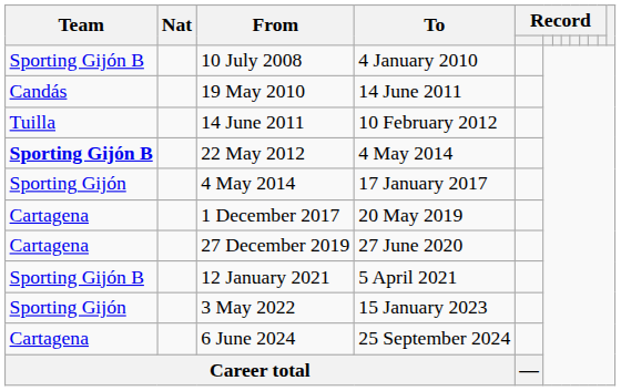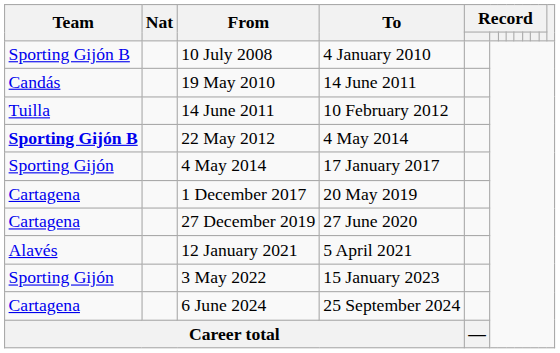12 January 2021 | Team: Sporting Gijón B -> Alavés
